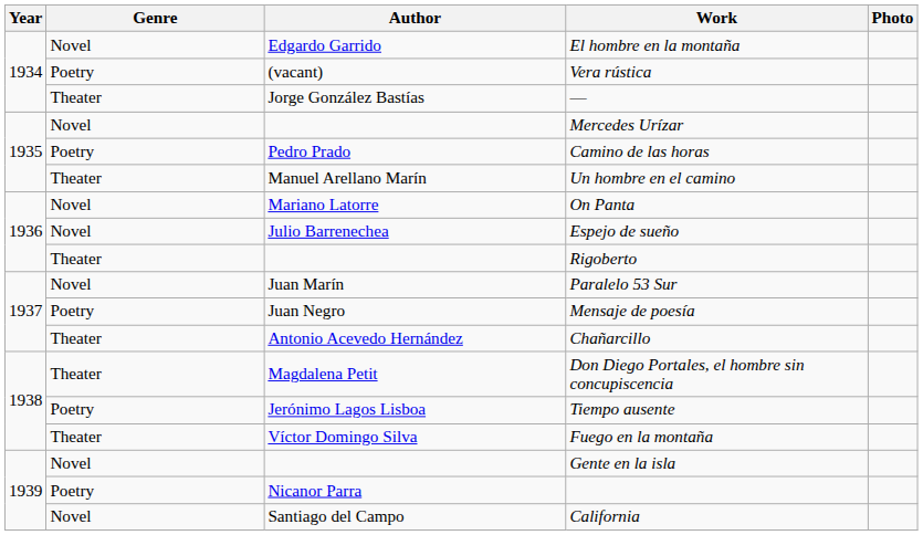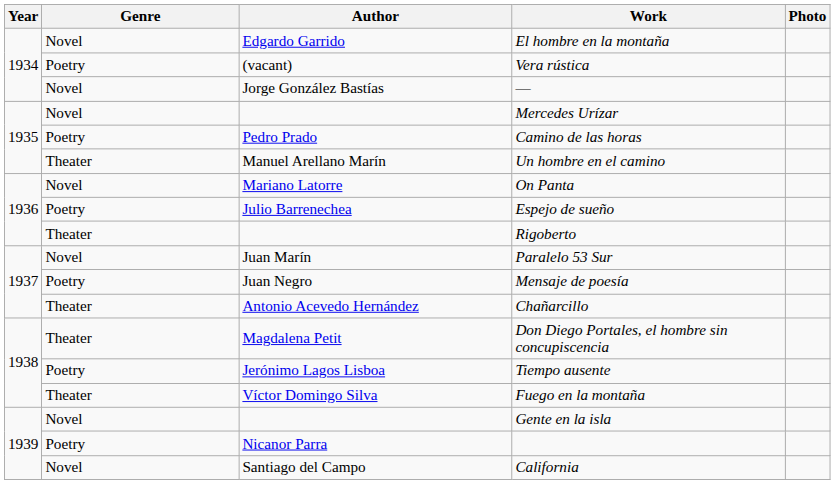— | Genre: Theater -> Novel
Espejo de sueño | Genre: Novel -> Poetry
